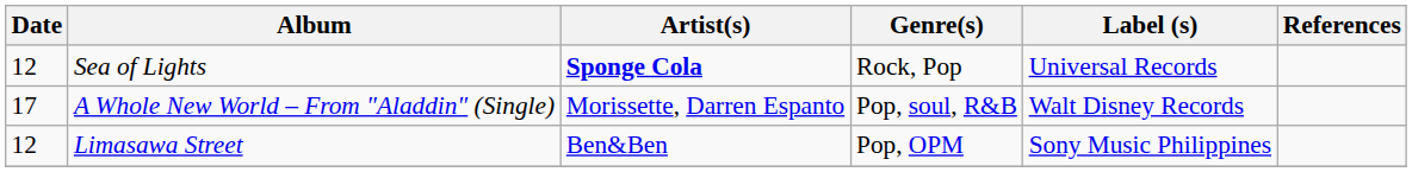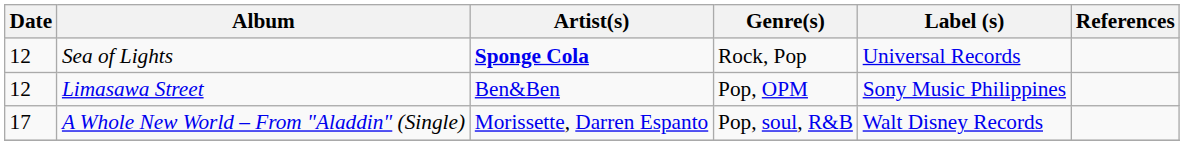rows swapped: Limasawa Street <-> A Whole New World – From "Aladdin" (Single)
